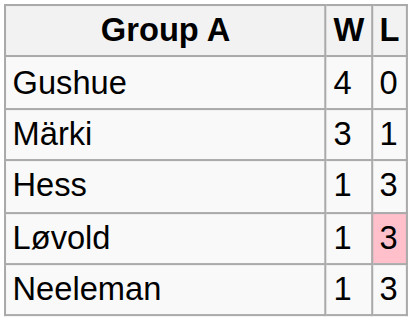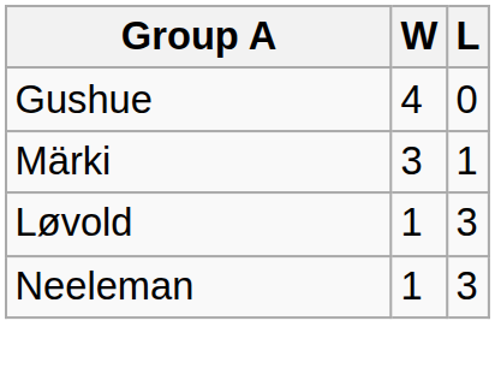- row: Hess | 1 | 3
Løvold | L: pink background -> no background
